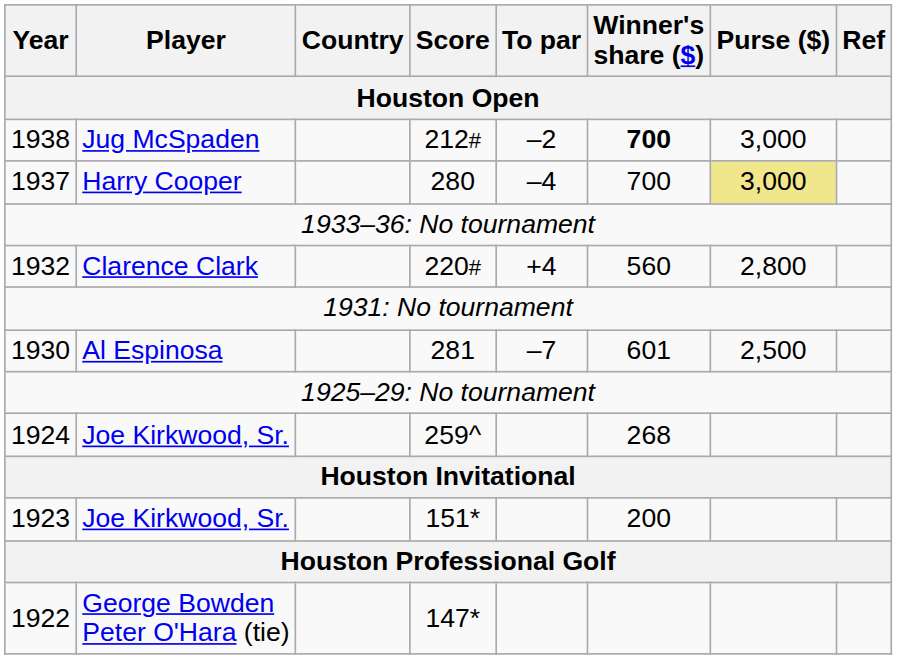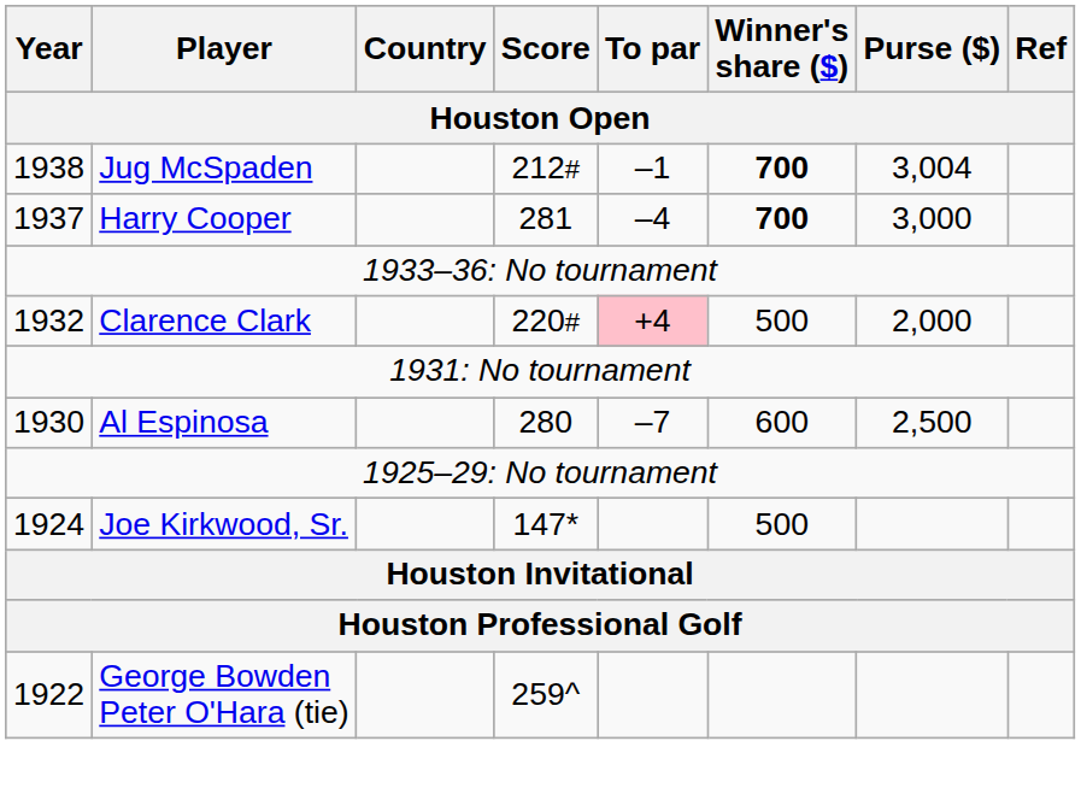Jug McSpaden | To par: –2 -> –1
Jug McSpaden | Purse ($): 3,000 -> 3,004
Harry Cooper | Score: 280 -> 281
Harry Cooper | Winner's share ($): normal -> bold
Harry Cooper | Purse ($): khaki background -> no background
Clarence Clark | To par: no background -> pink background
Clarence Clark | Winner's share ($): 560 -> 500
Clarence Clark | Purse ($): 2,800 -> 2,000
Al Espinosa | Score: 281 -> 280
Al Espinosa | Winner's share ($): 601 -> 600
1924 / Joe Kirkwood, Sr. | Score: 259^ -> 147*
1924 / Joe Kirkwood, Sr. | Winner's share ($): 268 -> 500
- row: 1923 | Joe Kirkwood, Sr. | 151* | 200
George Bowden Peter O'Hara (tie) | Score: 147* -> 259^
